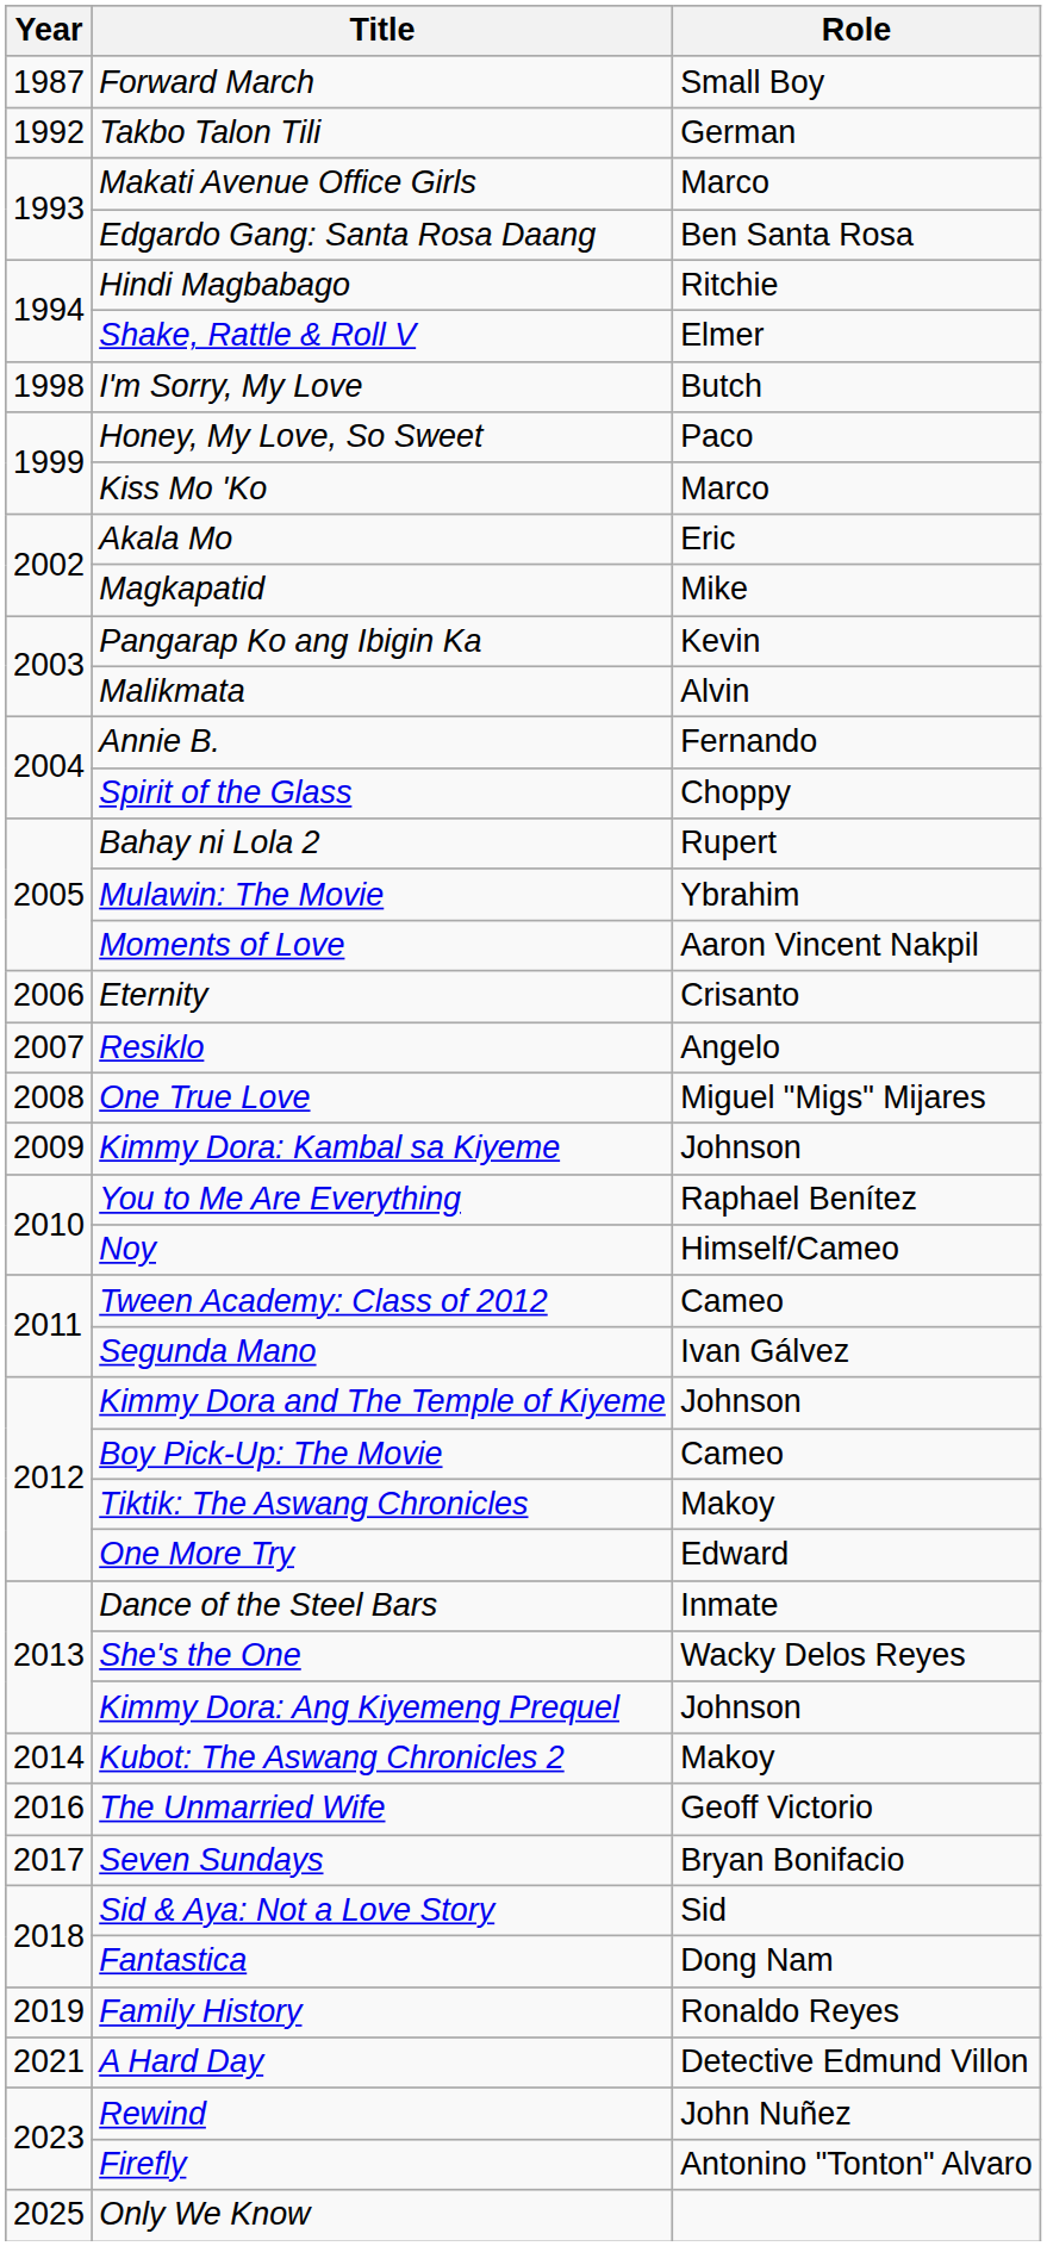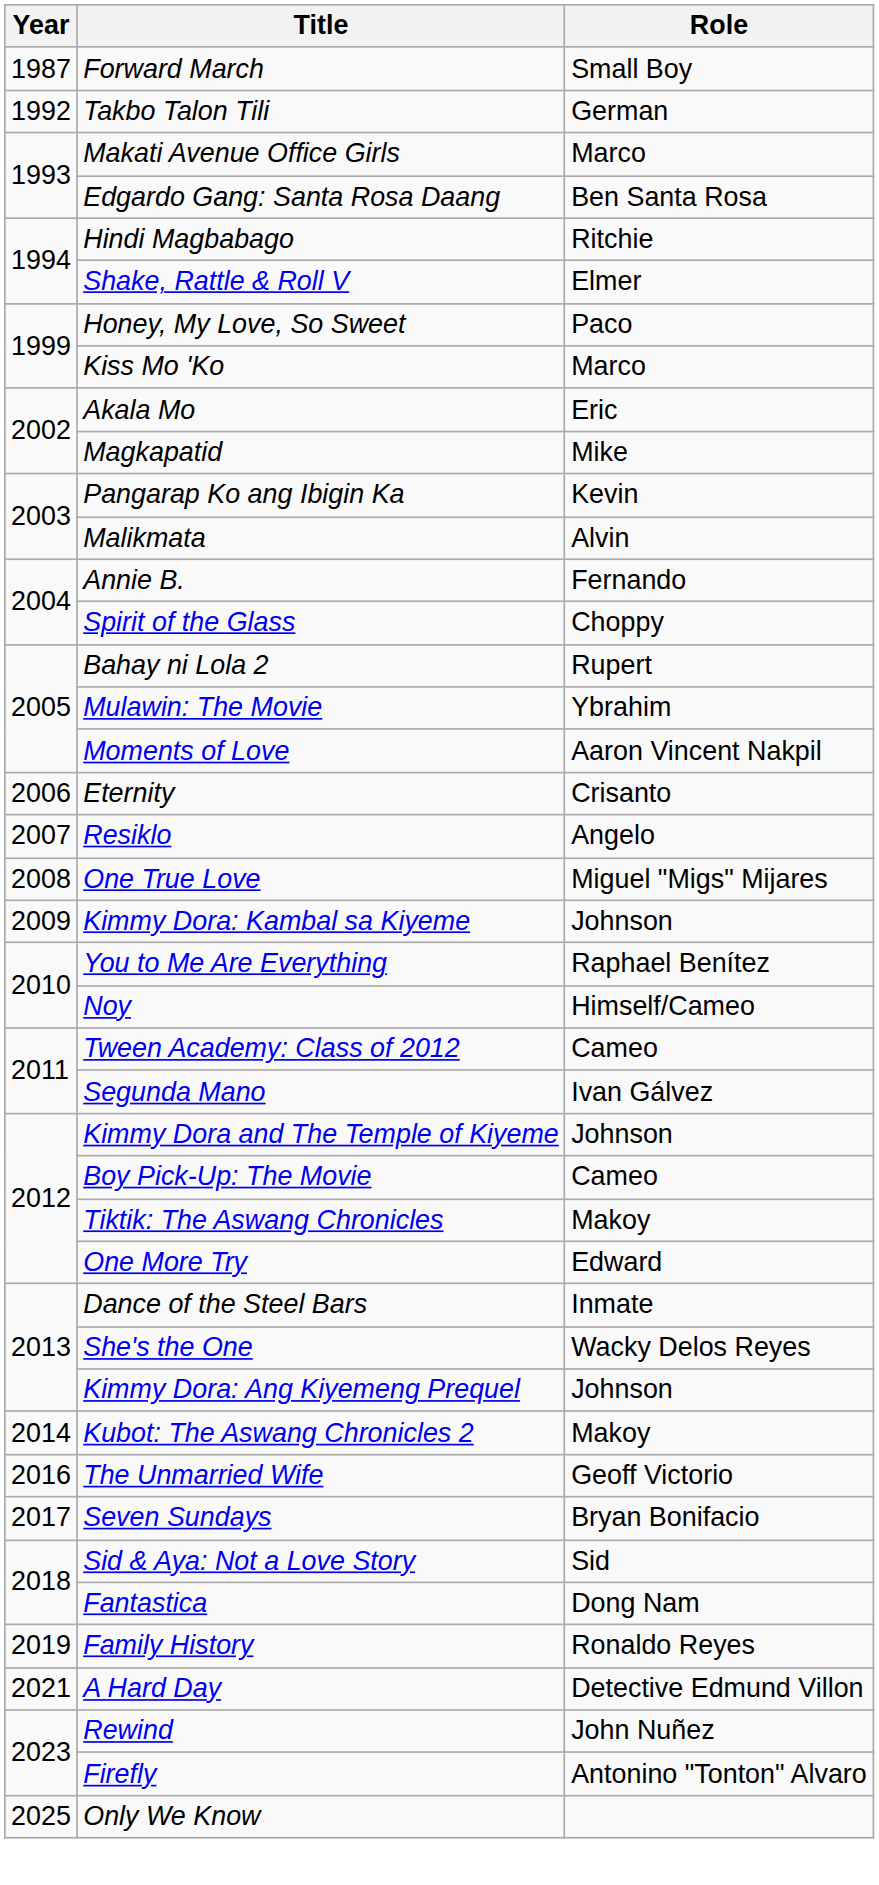- row: 1998 | I'm Sorry, My Love | Butch
